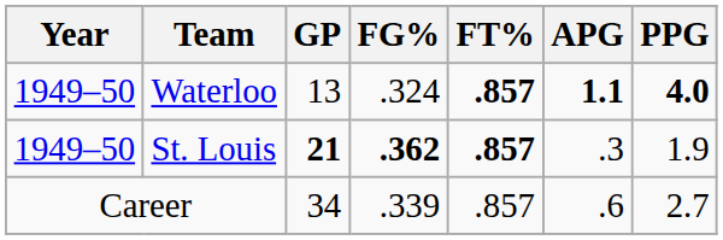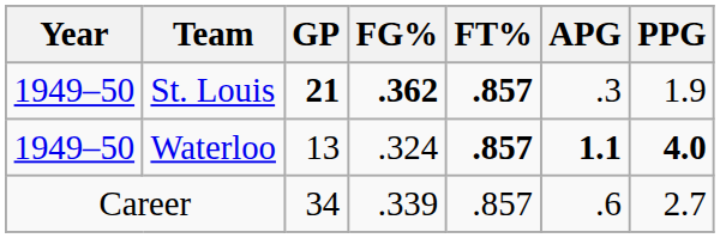rows swapped: St. Louis <-> Waterloo
